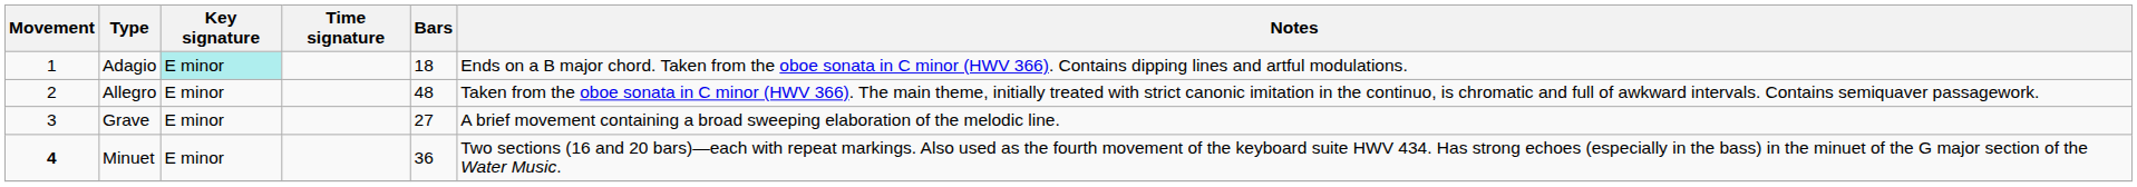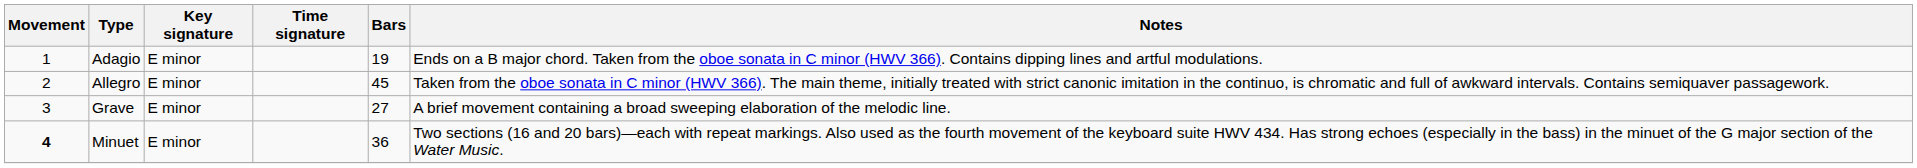Adagio | Key signature: paleturquoise background -> no background
Adagio | Bars: 18 -> 19
Allegro | Bars: 48 -> 45
